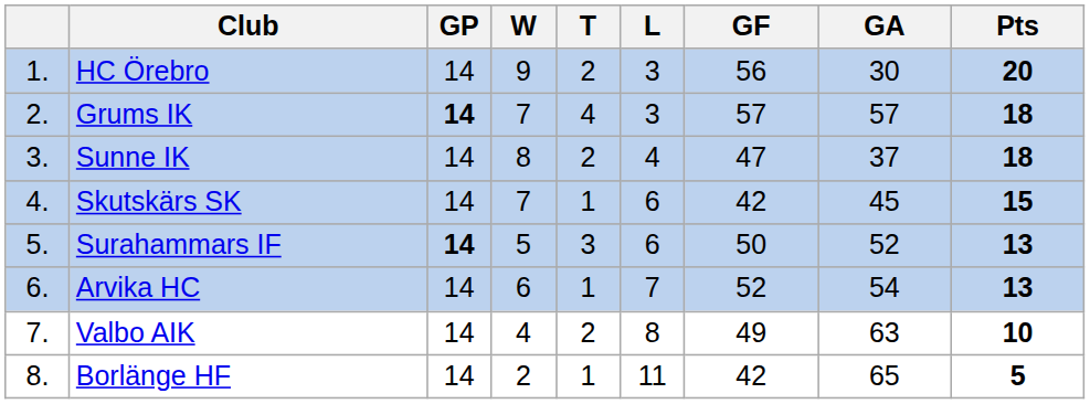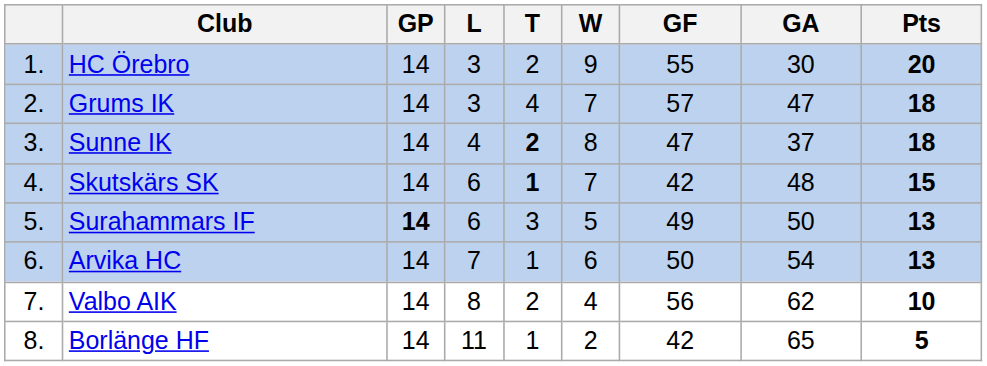columns swapped: W <-> L
HC Örebro | GF: 56 -> 55
Grums IK | GP: bold -> normal
Grums IK | GA: 57 -> 47
Sunne IK | T: normal -> bold
Skutskärs SK | T: normal -> bold
Skutskärs SK | GA: 45 -> 48
Surahammars IF | GF: 50 -> 49
Surahammars IF | GA: 52 -> 50
Arvika HC | GF: 52 -> 50
Valbo AIK | GF: 49 -> 56
Valbo AIK | GA: 63 -> 62
